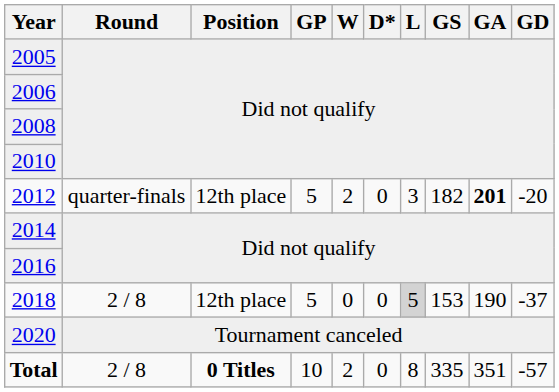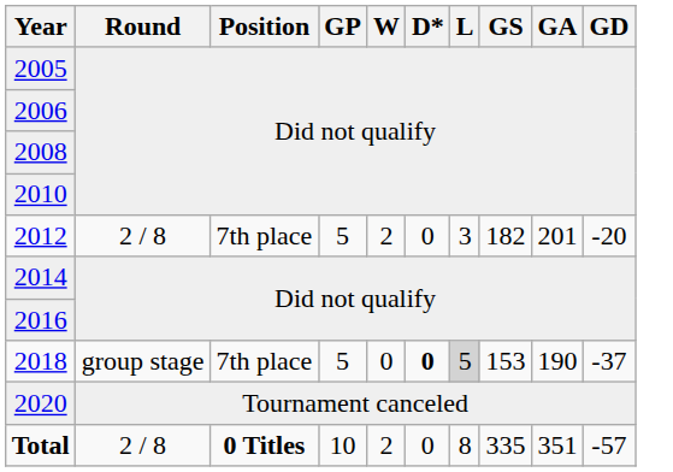2012 | Round: quarter-finals -> 2 / 8
2012 | Position: 12th place -> 7th place
2012 | GA: bold -> normal
2018 | Round: 2 / 8 -> group stage
2018 | Position: 12th place -> 7th place
2018 | D*: normal -> bold
